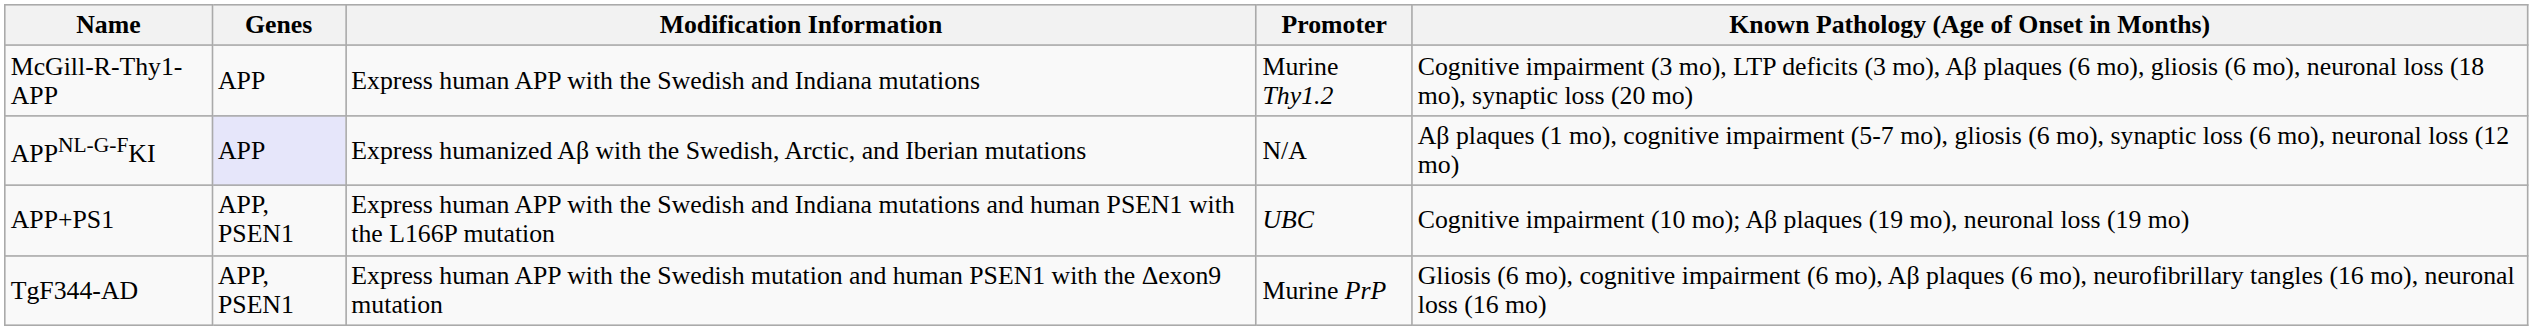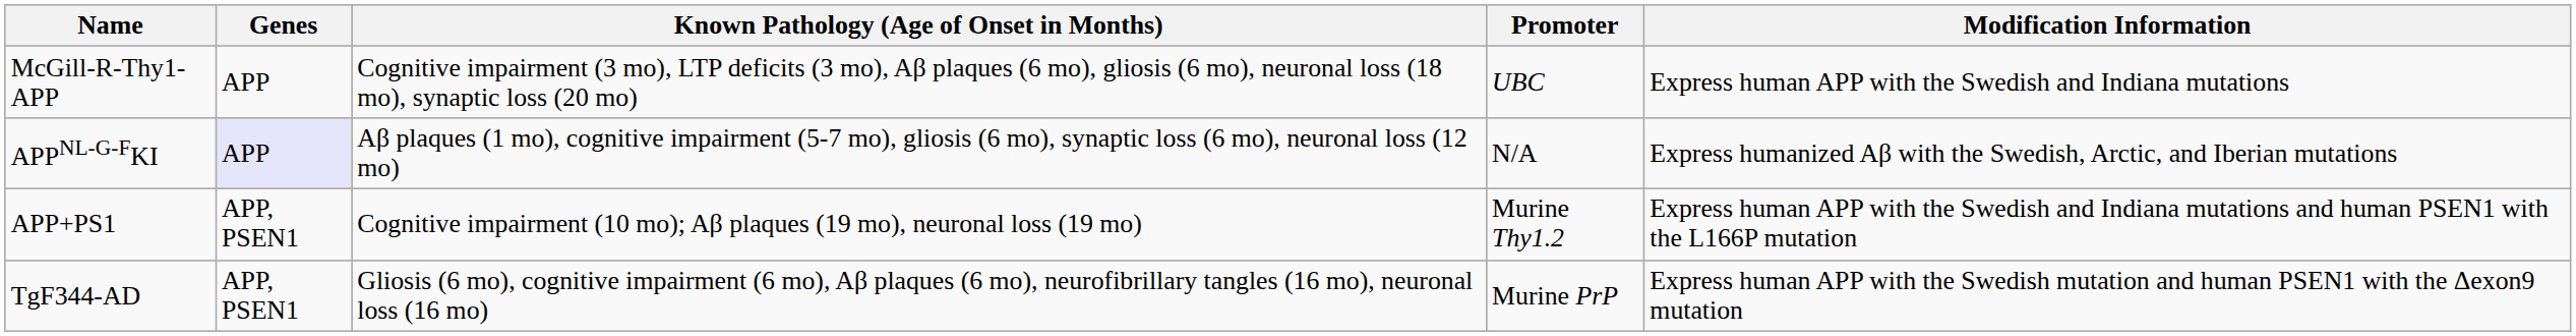columns swapped: Modification Information <-> Known Pathology (Age of Onset in Months)
McGill-R-Thy1-APP | Promoter: Murine Thy1.2 -> UBC
APP+PS1 | Promoter: UBC -> Murine Thy1.2
